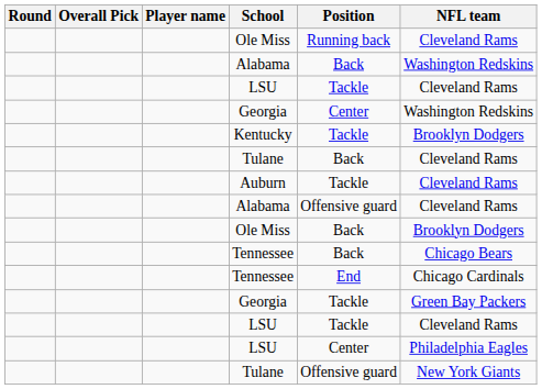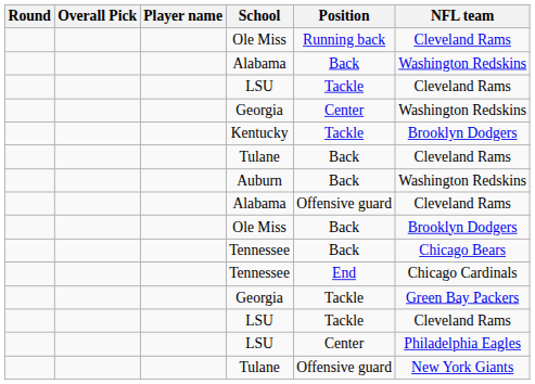Auburn | Position: Tackle -> Back
Auburn | NFL team: Cleveland Rams -> Washington Redskins
